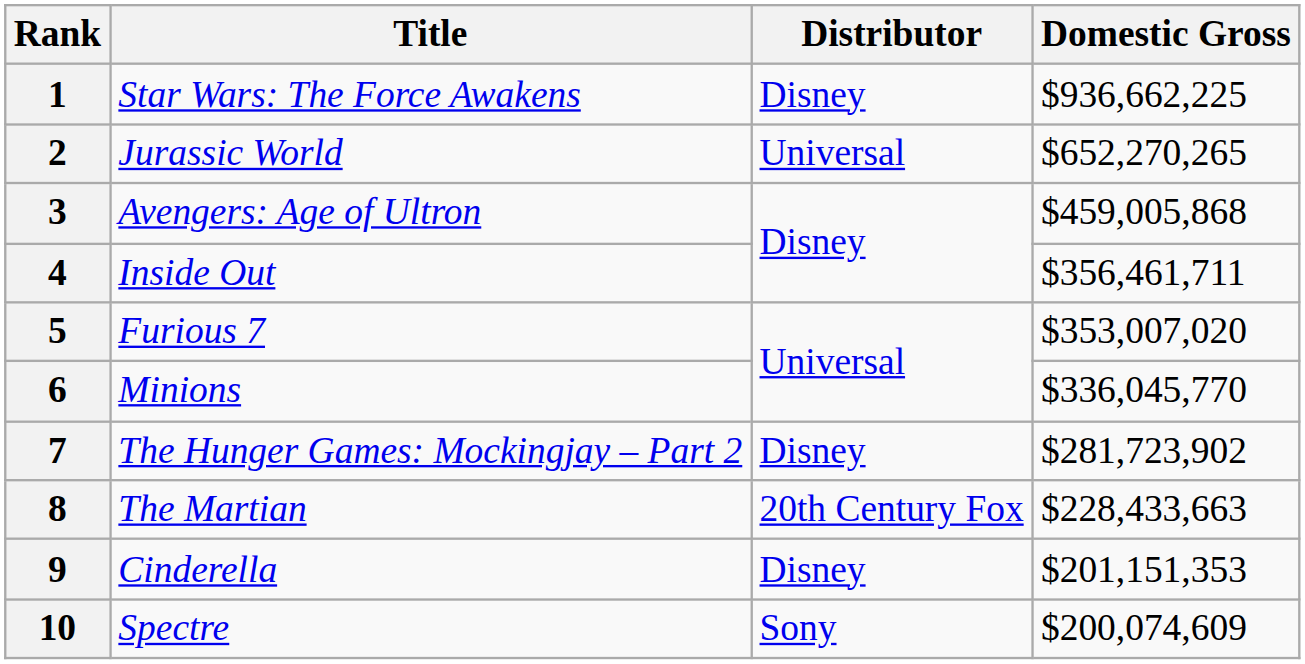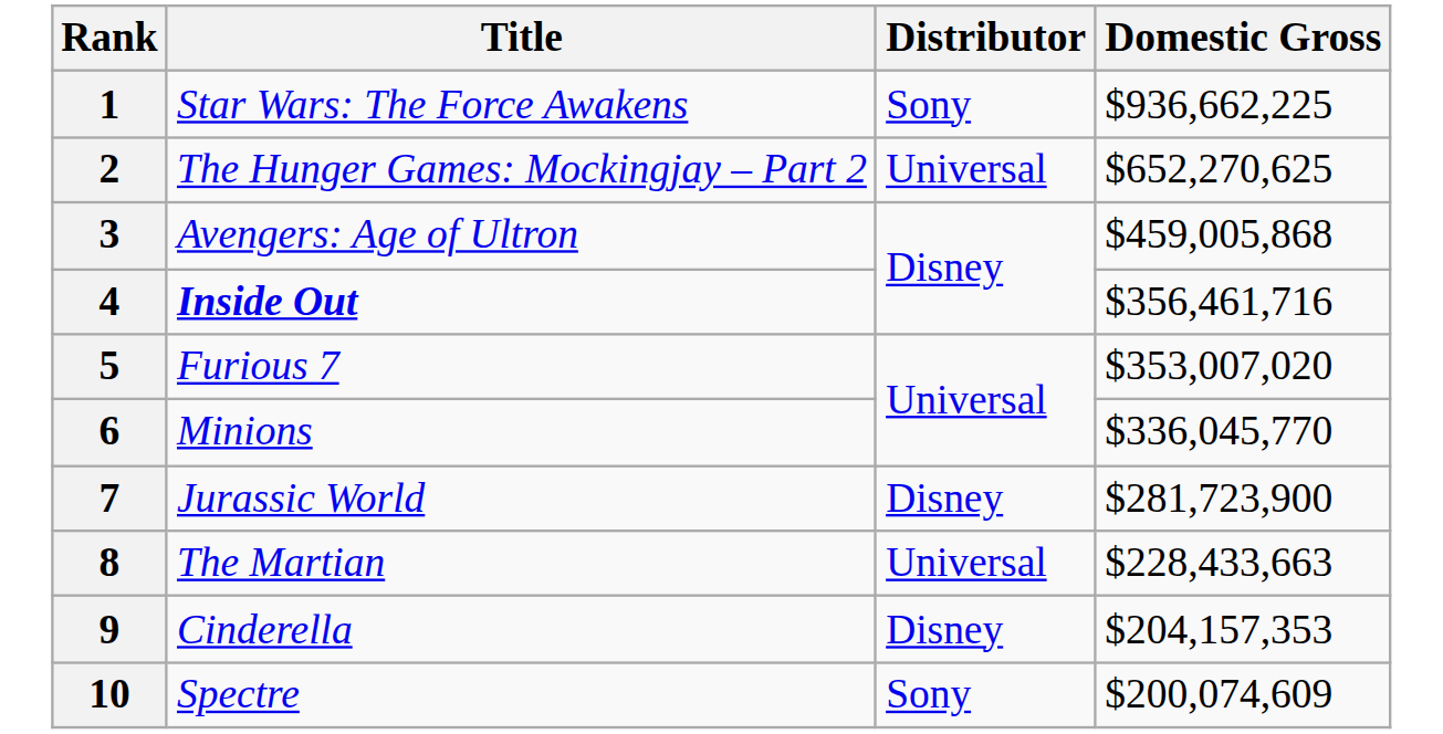1 | Distributor: Disney -> Sony
2 | Title: Jurassic World -> The Hunger Games: Mockingjay – Part 2
2 | Domestic Gross: $652,270,265 -> $652,270,625
4 | Title: normal -> bold
4 | Domestic Gross: $356,461,711 -> $356,461,716
7 | Title: The Hunger Games: Mockingjay – Part 2 -> Jurassic World
7 | Domestic Gross: $281,723,902 -> $281,723,900
8 | Distributor: 20th Century Fox -> Universal
9 | Domestic Gross: $201,151,353 -> $204,157,353
